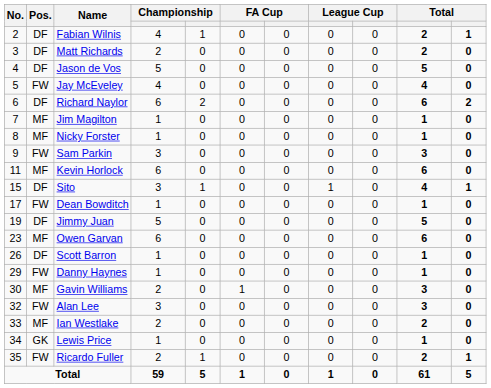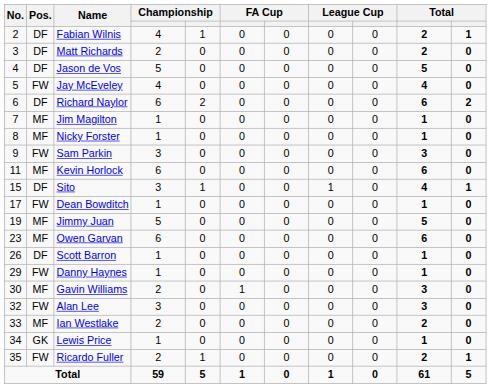Jimmy Juan | Pos.: DF -> MF
